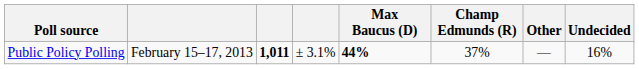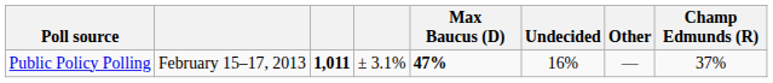columns swapped: Champ Edmunds (R) <-> Undecided
Public Policy Polling | Max Baucus (D): 44% -> 47%
